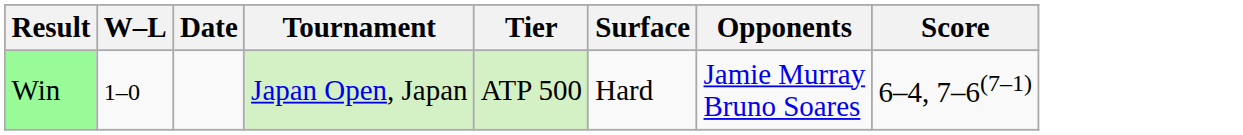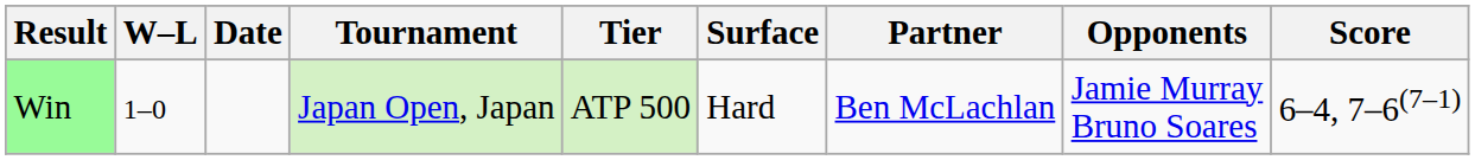+ column: Partner | Ben McLachlan
